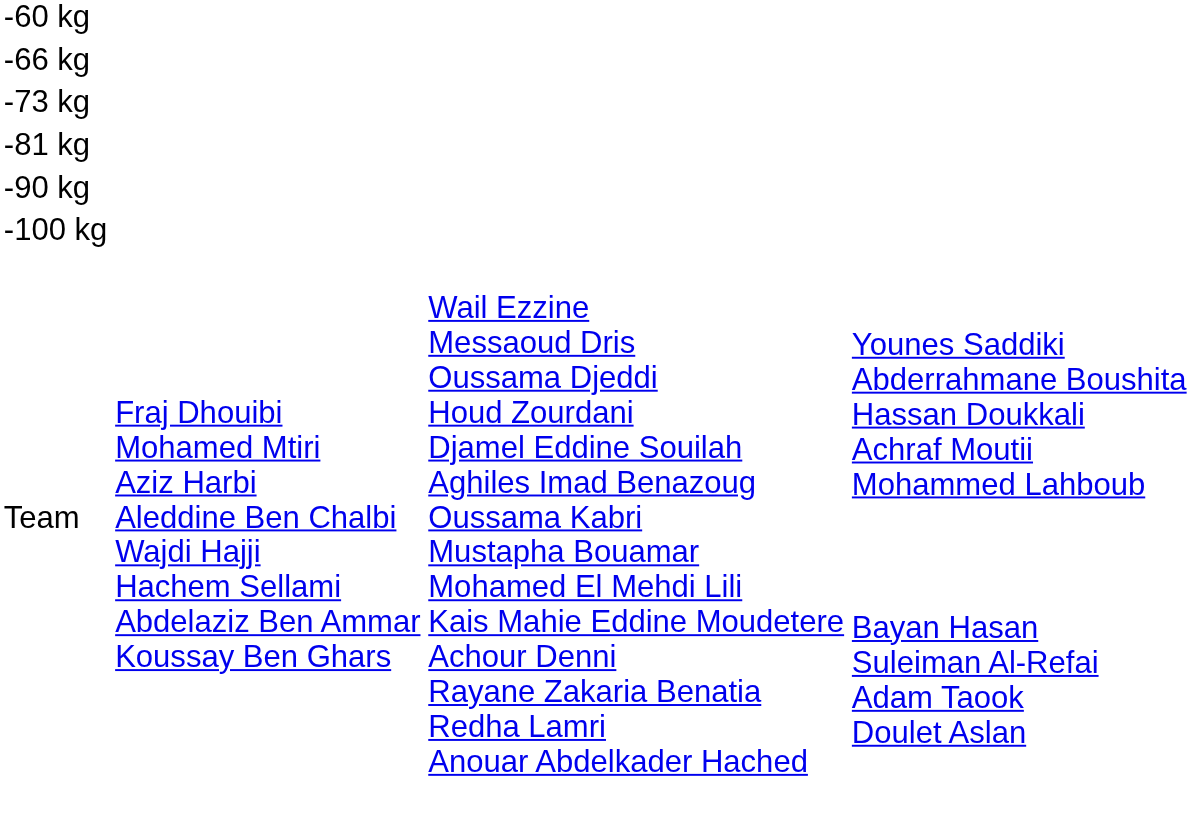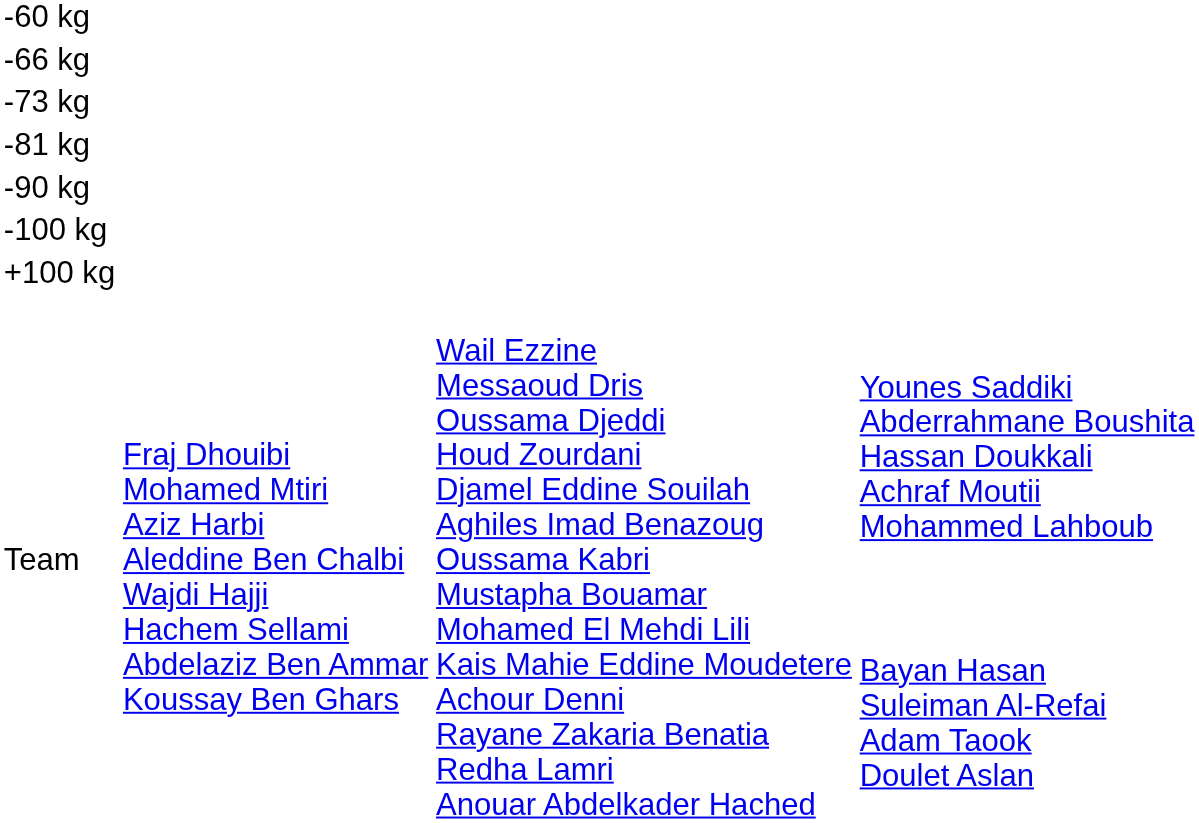+ row: +100 kg
